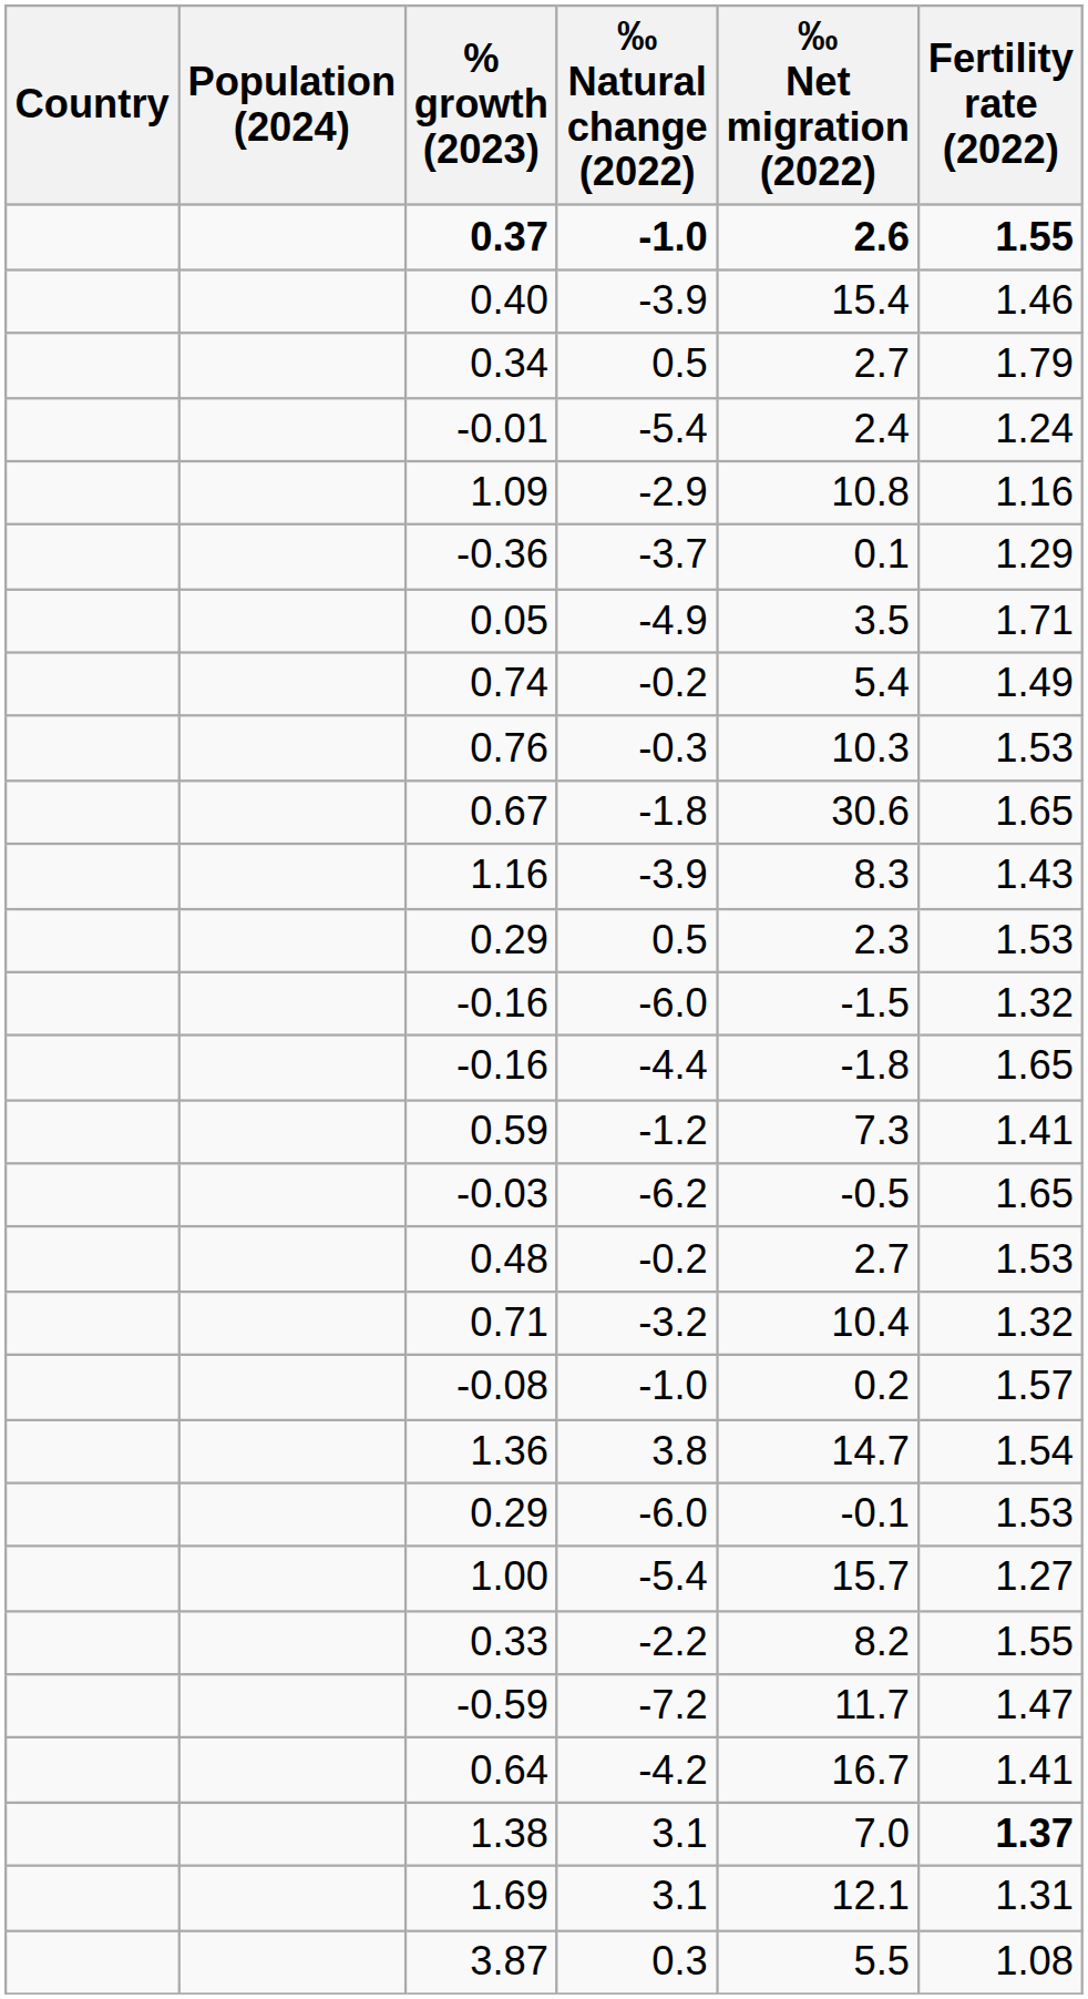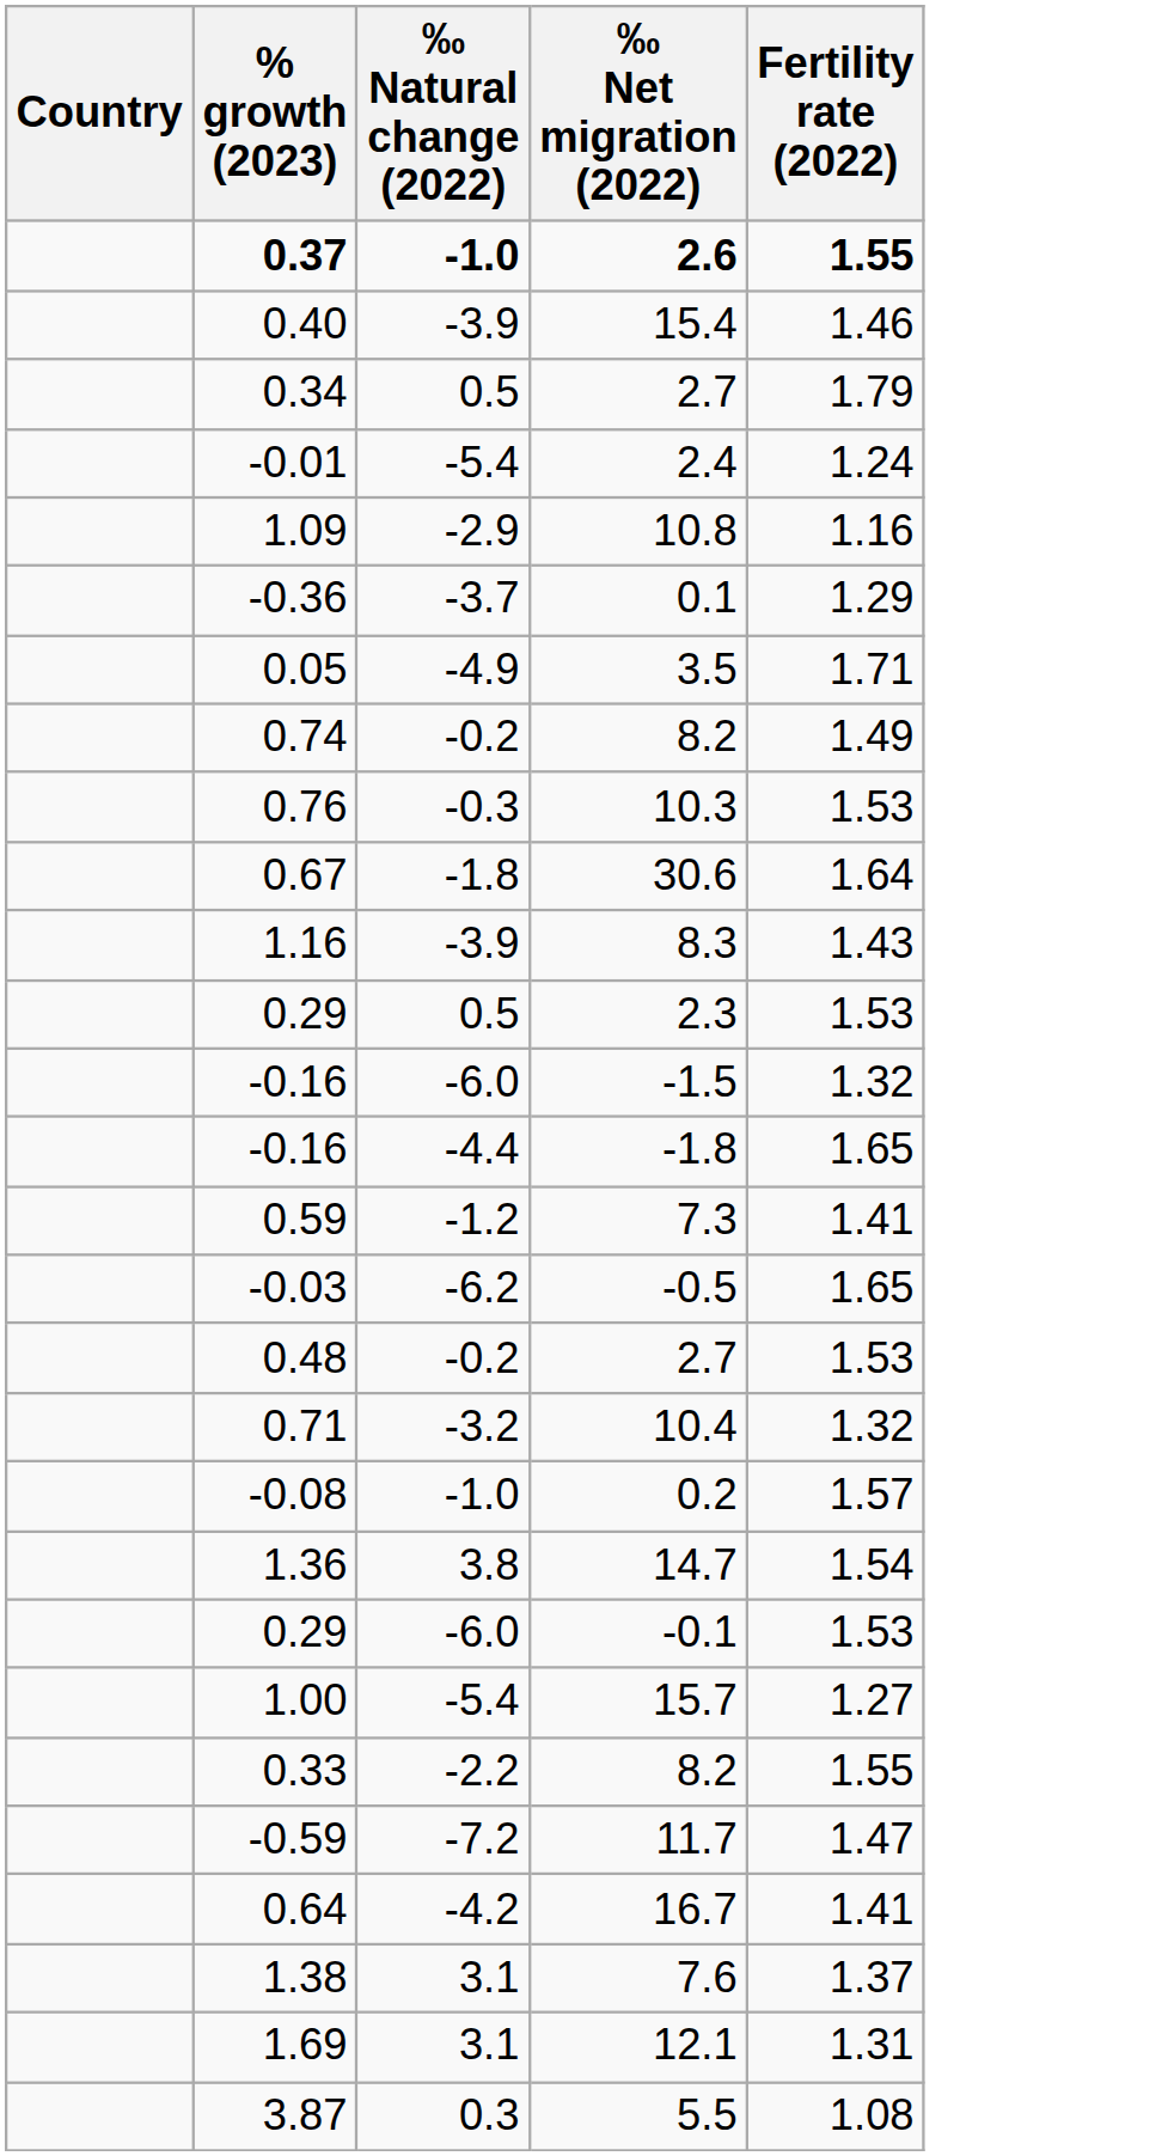- column: Population (2024)
0.74 | ‰ Net migration (2022): 5.4 -> 8.2
0.67 | Fertility rate (2022): 1.65 -> 1.64
1.38 | ‰ Net migration (2022): 7.0 -> 7.6
1.38 | Fertility rate (2022): bold -> normal
